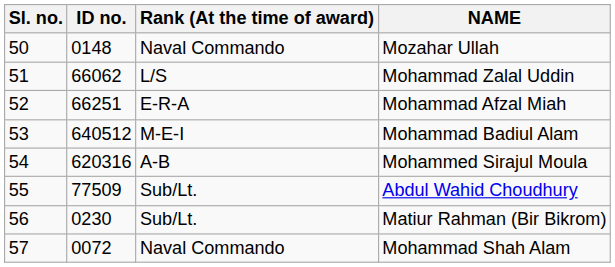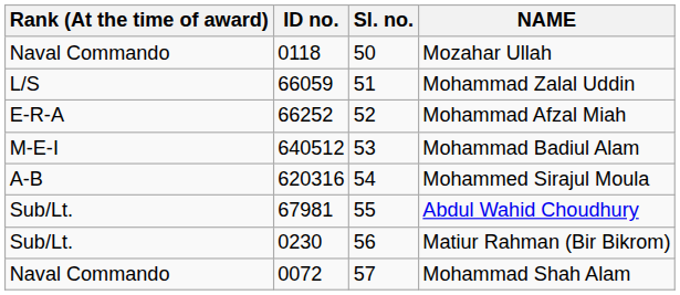columns swapped: Sl. no. <-> Rank (At the time of award)
Mozahar Ullah | ID no.: 0148 -> 0118
Mohammad Zalal Uddin | ID no.: 66062 -> 66059
Mohammad Afzal Miah | ID no.: 66251 -> 66252
Abdul Wahid Choudhury | ID no.: 77509 -> 67981
